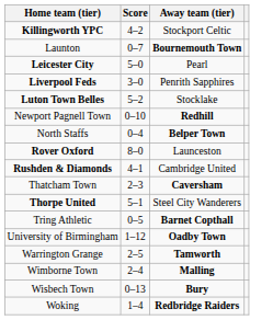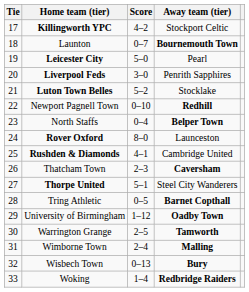+ column: Tie | 17 | 18 | 19 | 20 | 21 | 22 | 23 | 24 | 25 | 26 | 27 | 28 | 29 | 30 | 31 | 32 | 33
